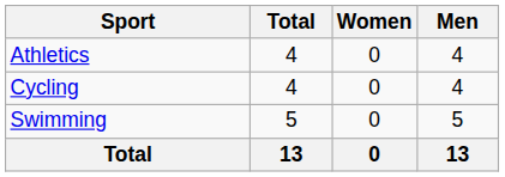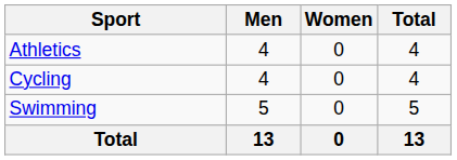columns swapped: Men <-> Total
